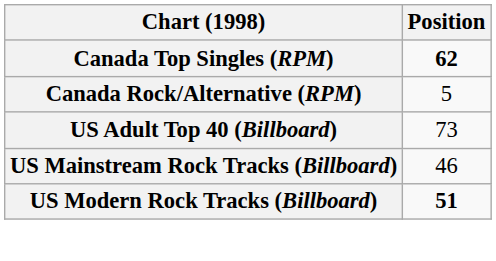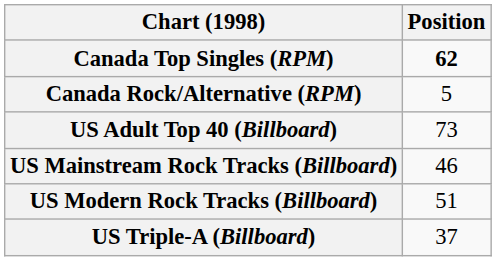US Modern Rock Tracks (Billboard) | Position: bold -> normal
+ row: US Triple-A (Billboard) | 37
